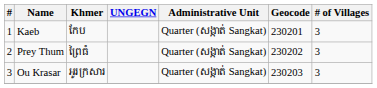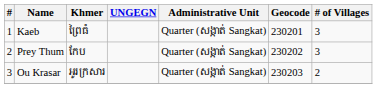Kaeb | Khmer: កែប -> ព្រៃធំ
Prey Thum | Khmer: ព្រៃធំ -> កែប
Ou Krasar | # of Villages: 3 -> 2
